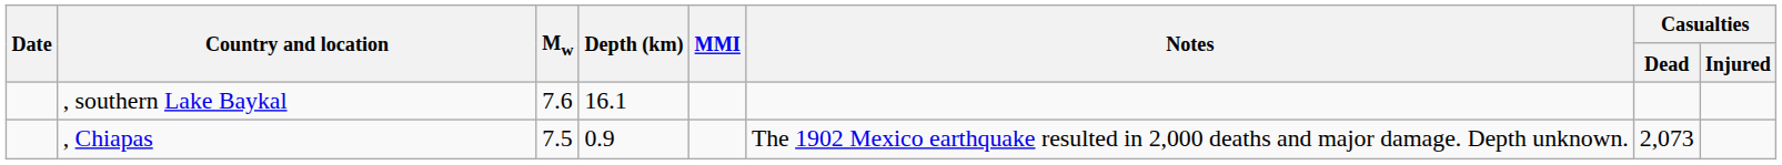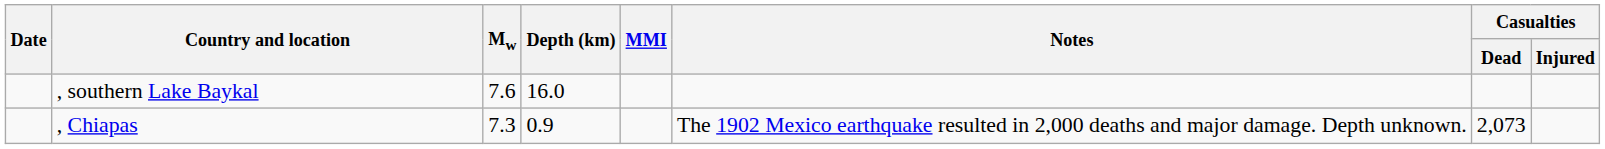, southern Lake Baykal | Depth (km): 16.1 -> 16.0
, Chiapas | Mw: 7.5 -> 7.3
